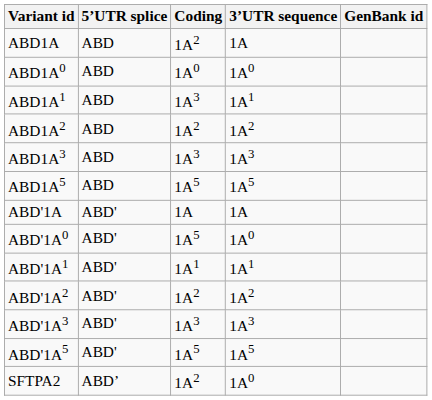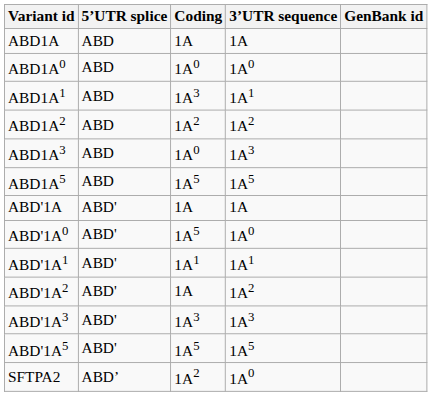ABD1A | Coding: 1A2 -> 1A
ABD1A3 | Coding: 1A3 -> 1A0
ABD'1A2 | Coding: 1A2 -> 1A
